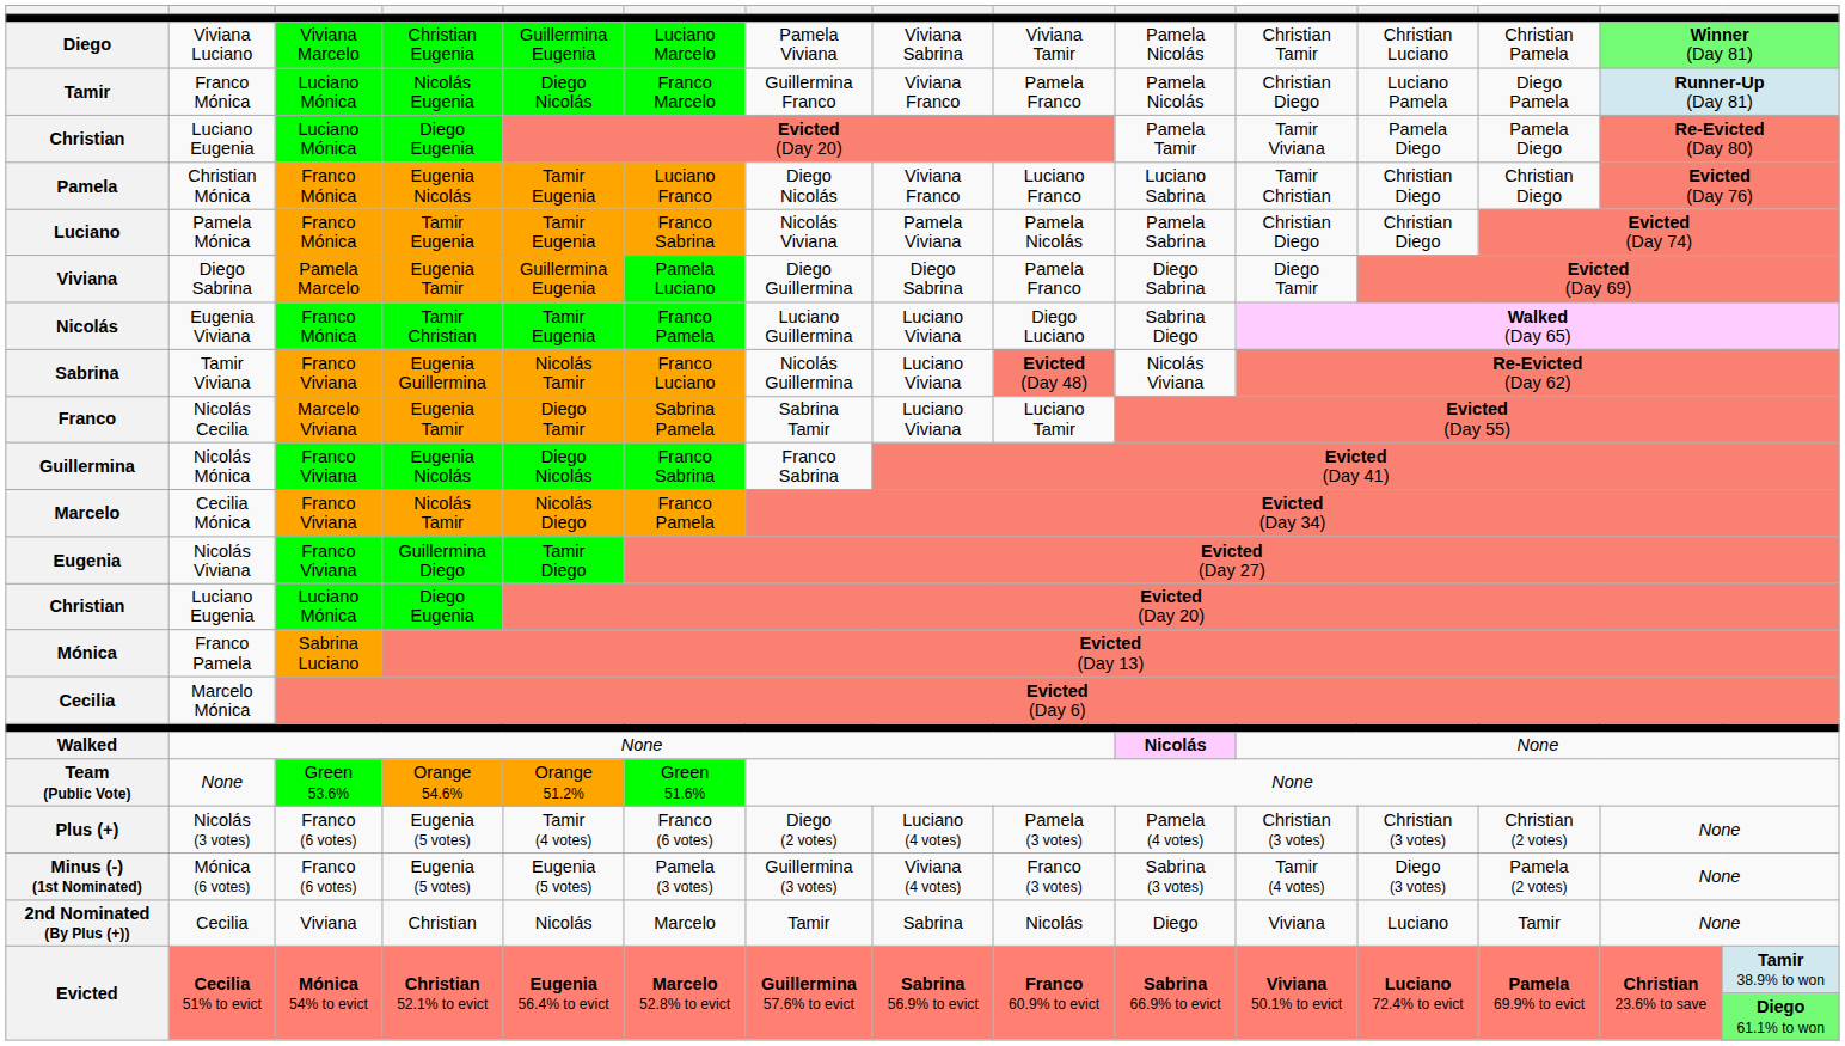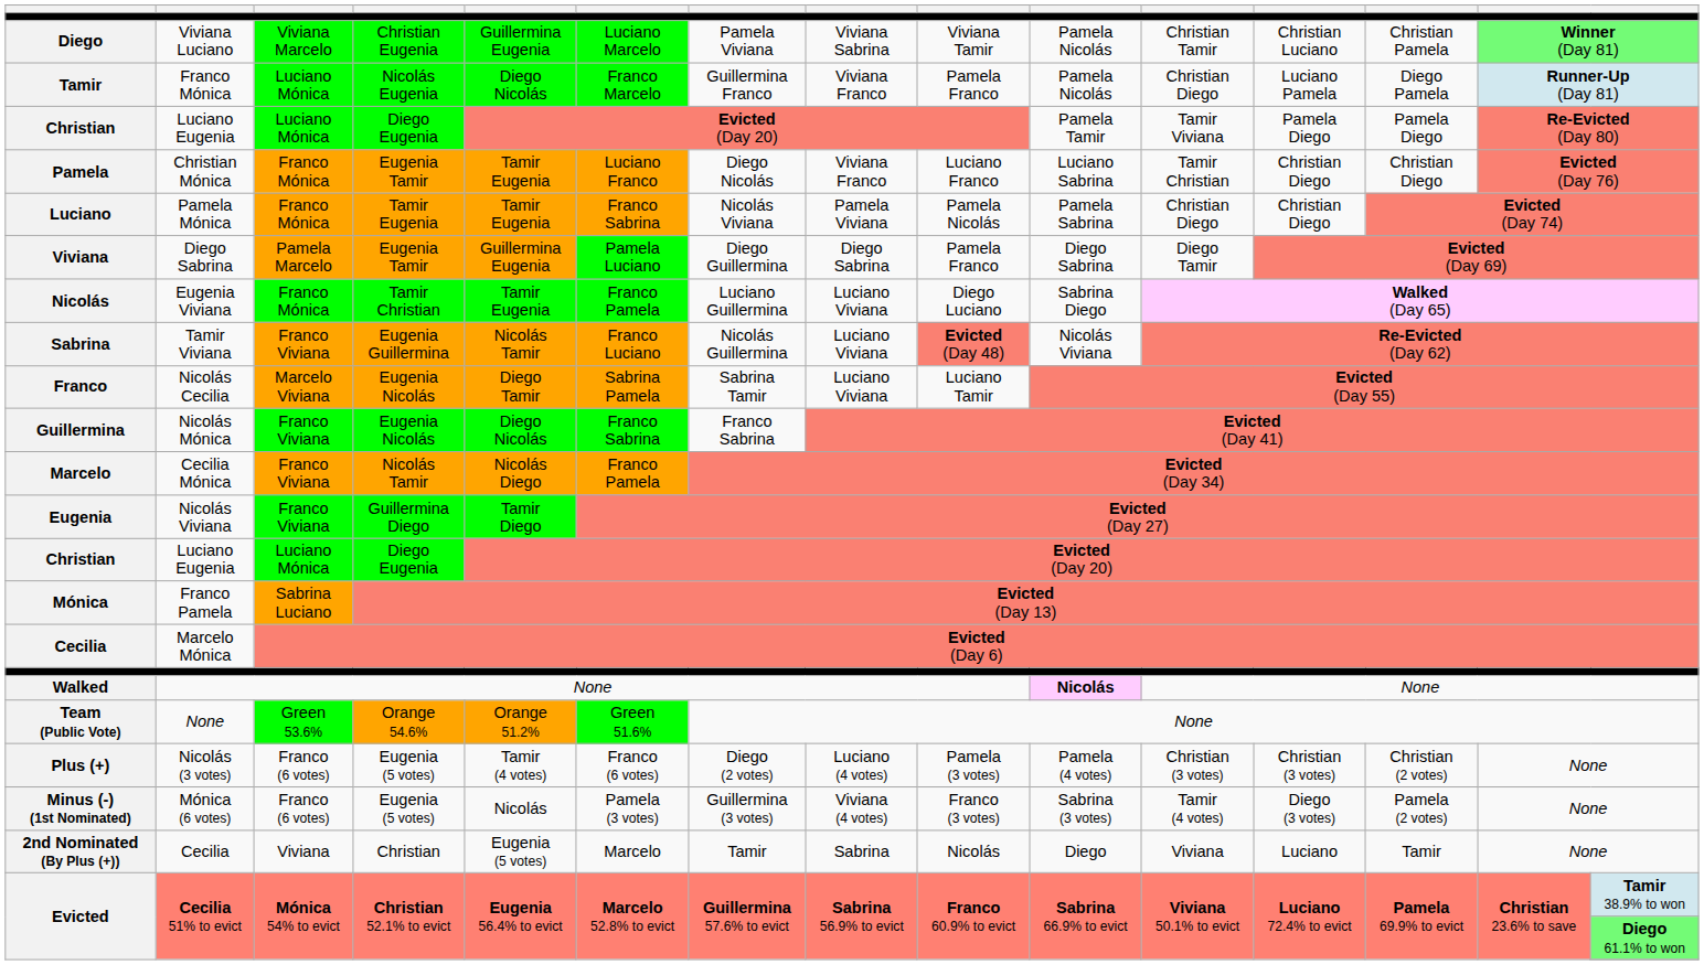Pamela | column 4: Eugenia Nicolás -> Eugenia Tamir
Franco | column 4: Eugenia Tamir -> Eugenia Nicolás
Minus (-) (1st Nominated) | column 5: Eugenia (5 votes) -> Nicolás
2nd Nominated (By Plus (+)) | column 5: Nicolás -> Eugenia (5 votes)
